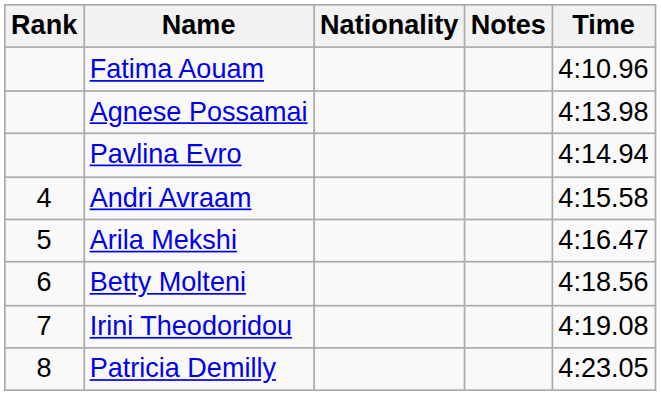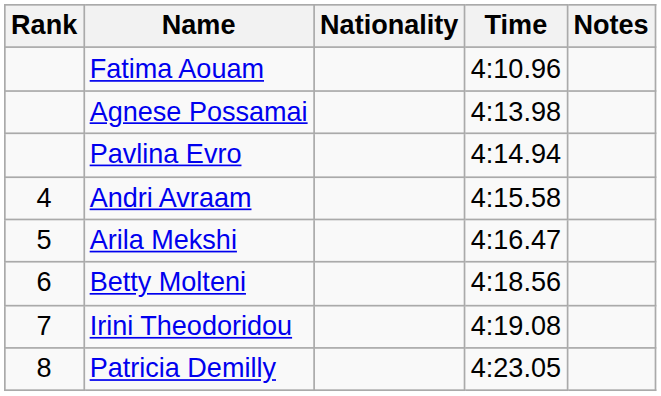columns swapped: Time <-> Notes
